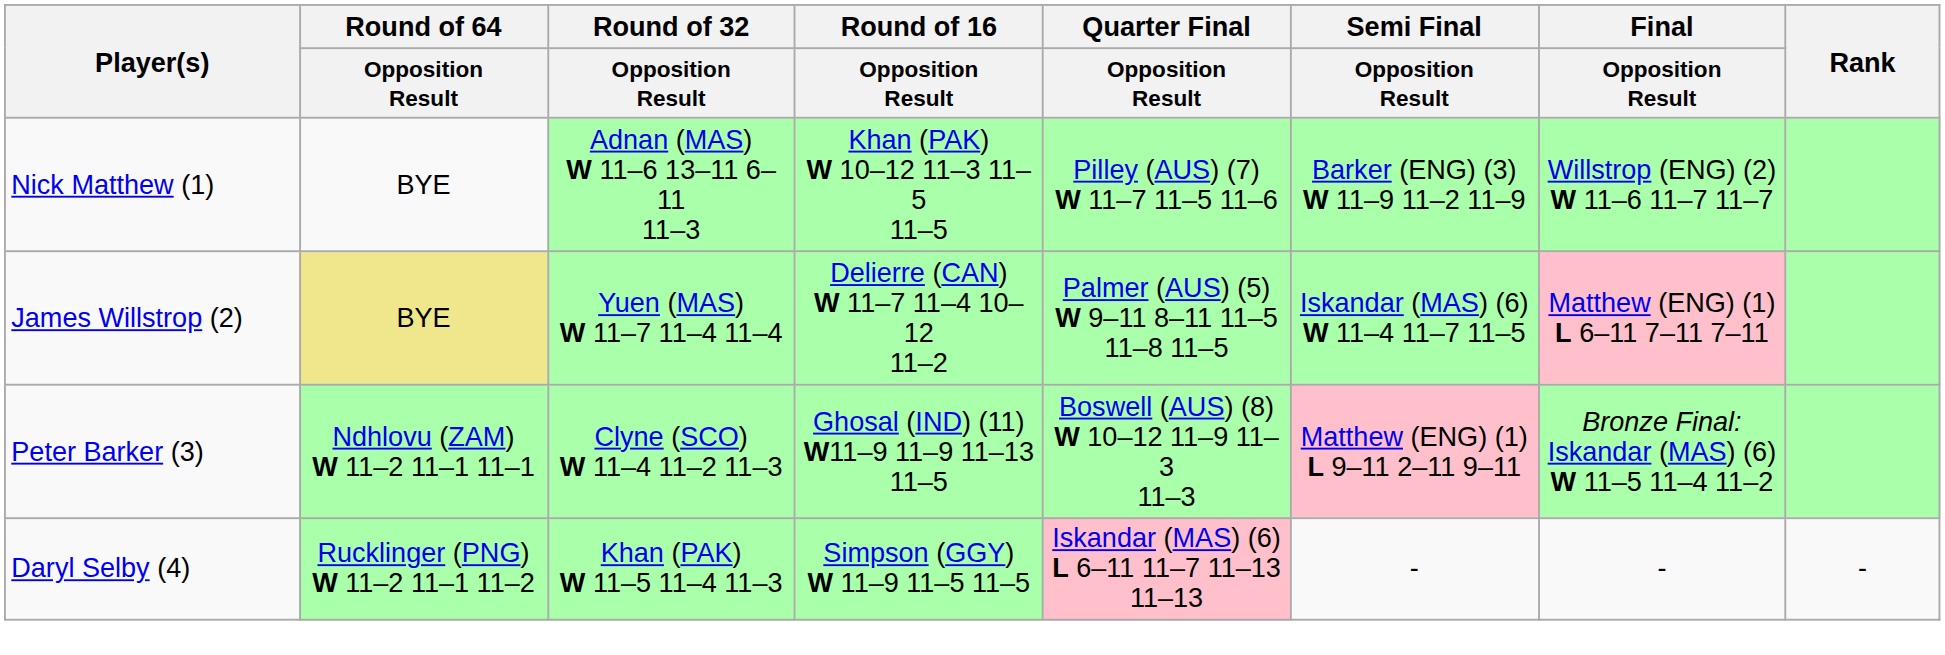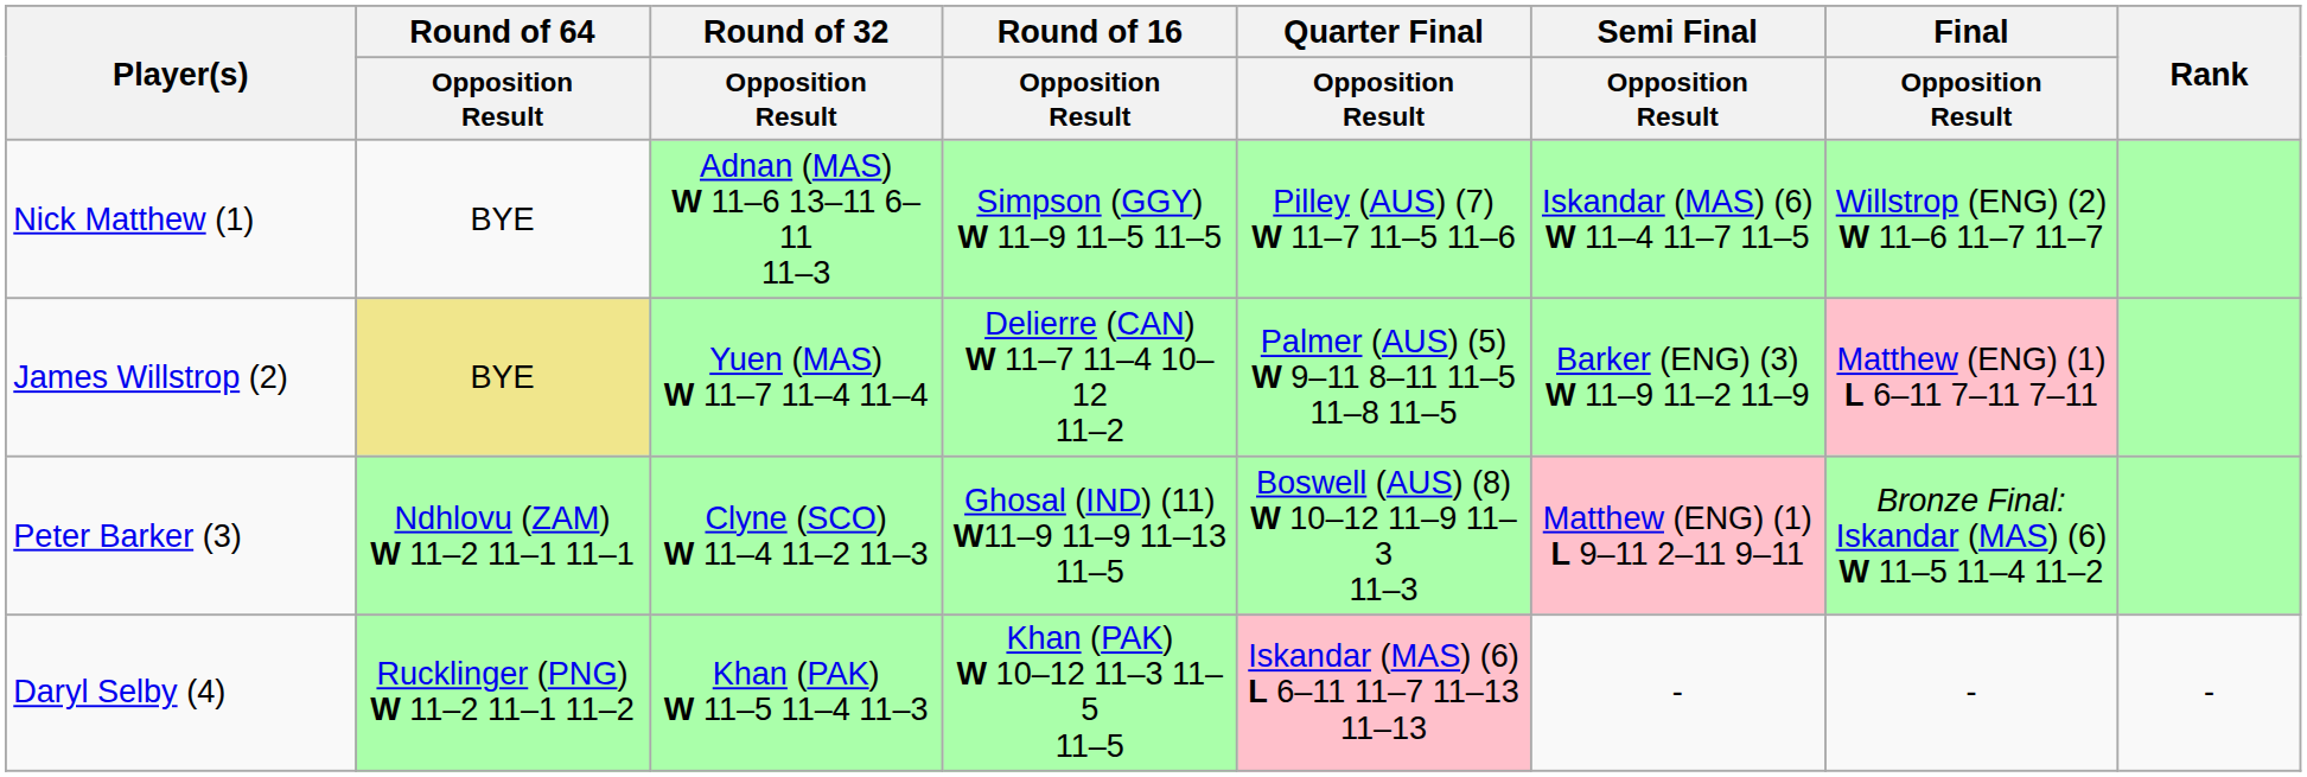Nick Matthew (1) | Round of 16 / Opposition Result: Khan (PAK) W 10–12 11–3 11–5 11–5 -> Simpson (GGY) W 11–9 11–5 11–5
Nick Matthew (1) | Semi Final / Opposition Result: Barker (ENG) (3) W 11–9 11–2 11–9 -> Iskandar (MAS) (6) W 11–4 11–7 11–5
James Willstrop (2) | Semi Final / Opposition Result: Iskandar (MAS) (6) W 11–4 11–7 11–5 -> Barker (ENG) (3) W 11–9 11–2 11–9
Daryl Selby (4) | Round of 16 / Opposition Result: Simpson (GGY) W 11–9 11–5 11–5 -> Khan (PAK) W 10–12 11–3 11–5 11–5
